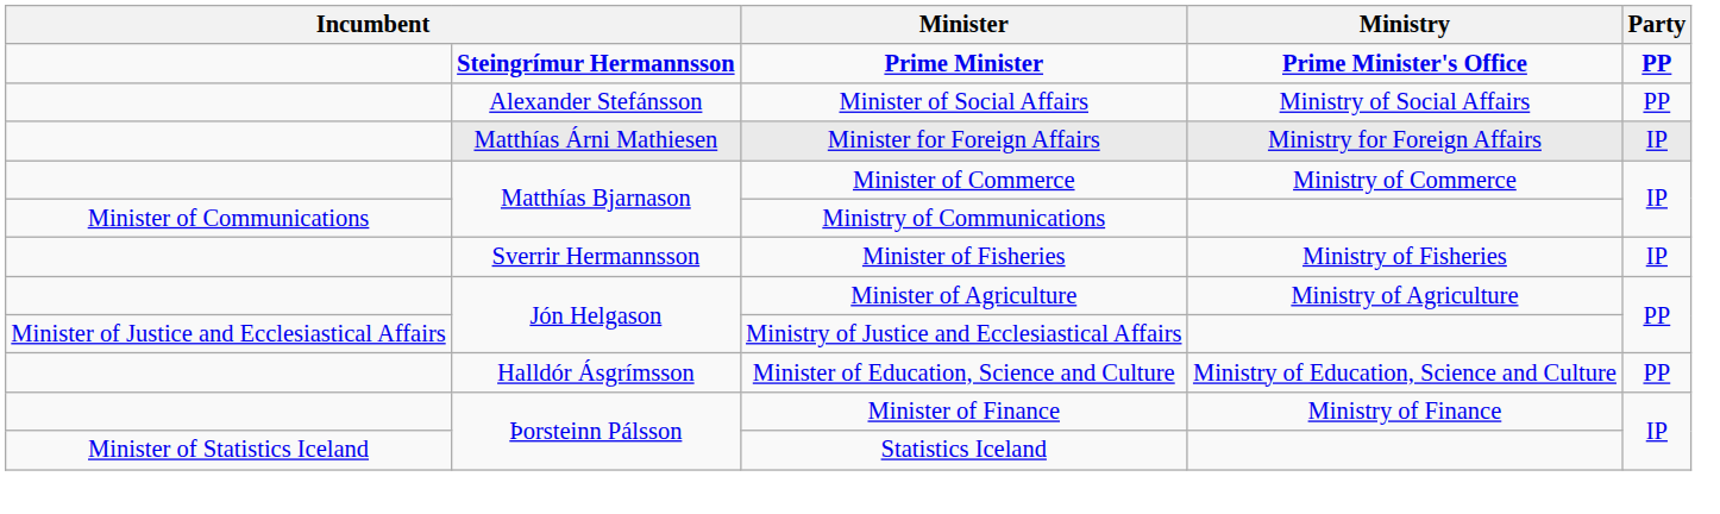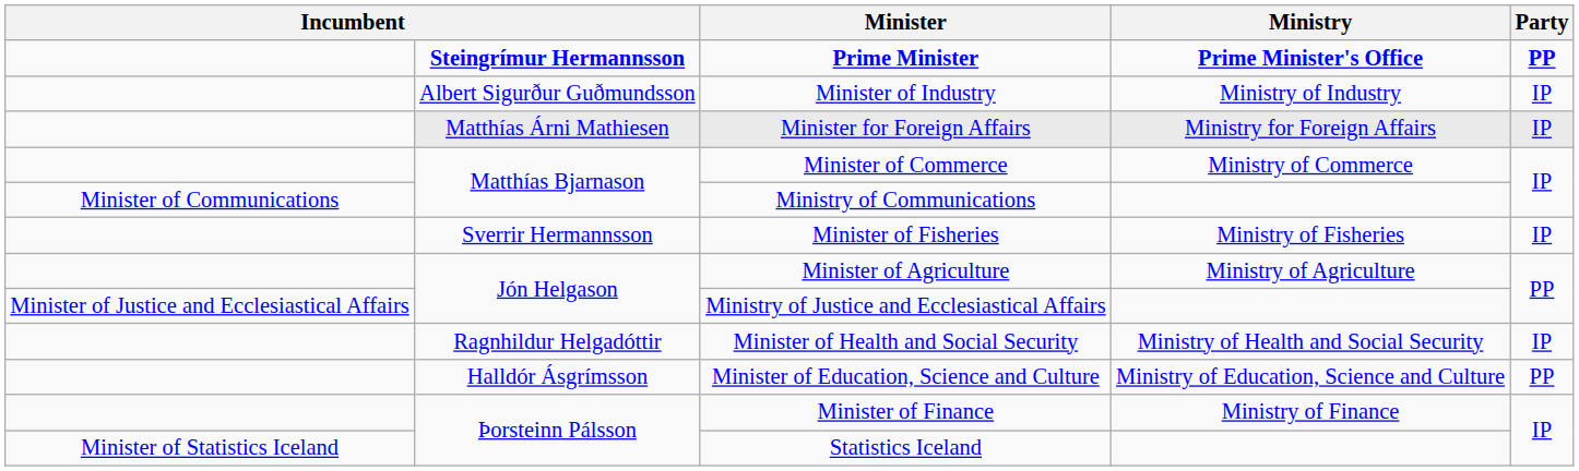+ row: Albert Sigurður Guðmundsson | Minister of Industry | Ministry of Industry | IP
- row: Alexander Stefánsson | Minister of Social Affairs | Ministry of Social Affairs | PP
+ row: Ragnhildur Helgadóttir | Minister of Health and Social Security | Ministry of Health and Social Security | IP
